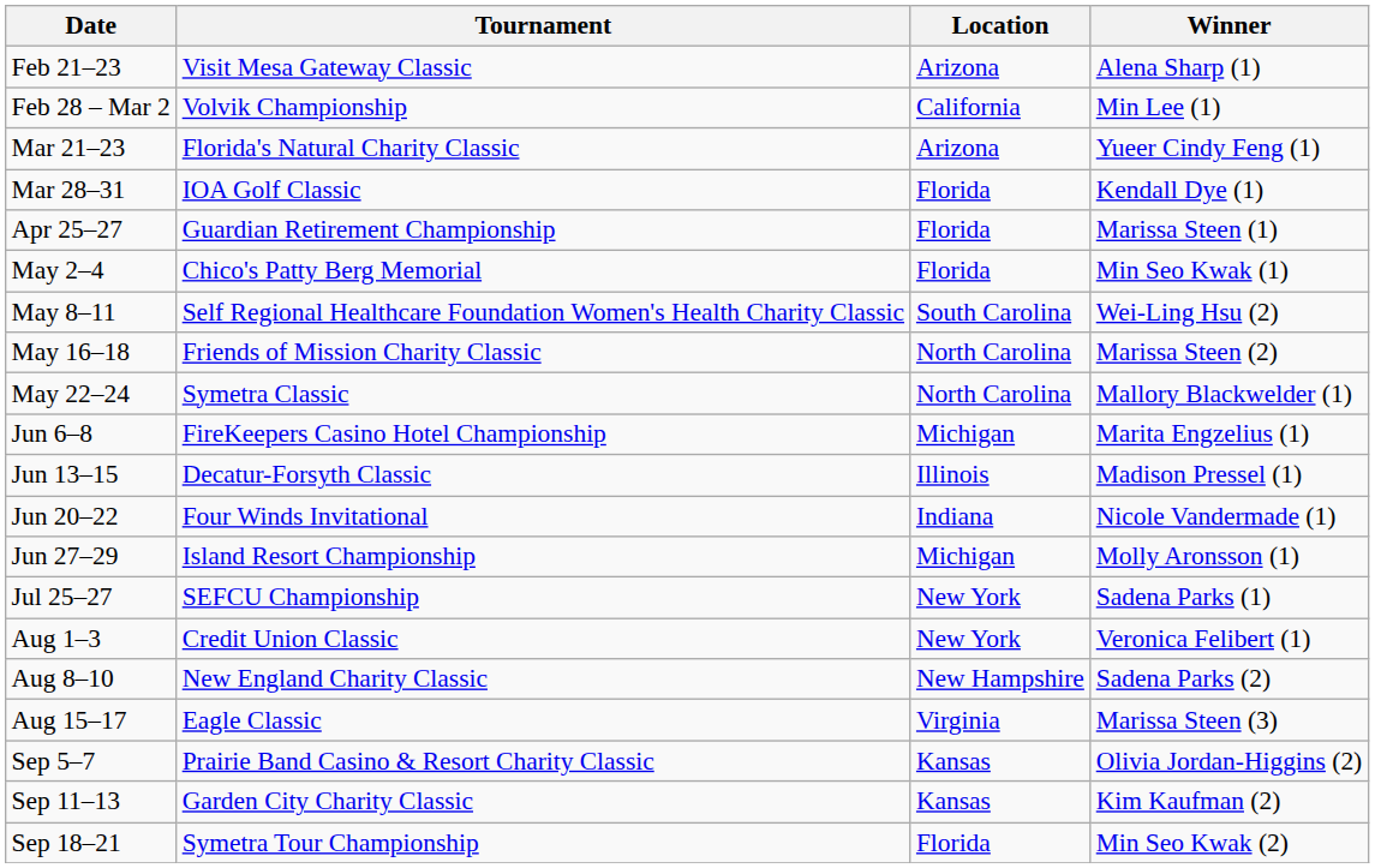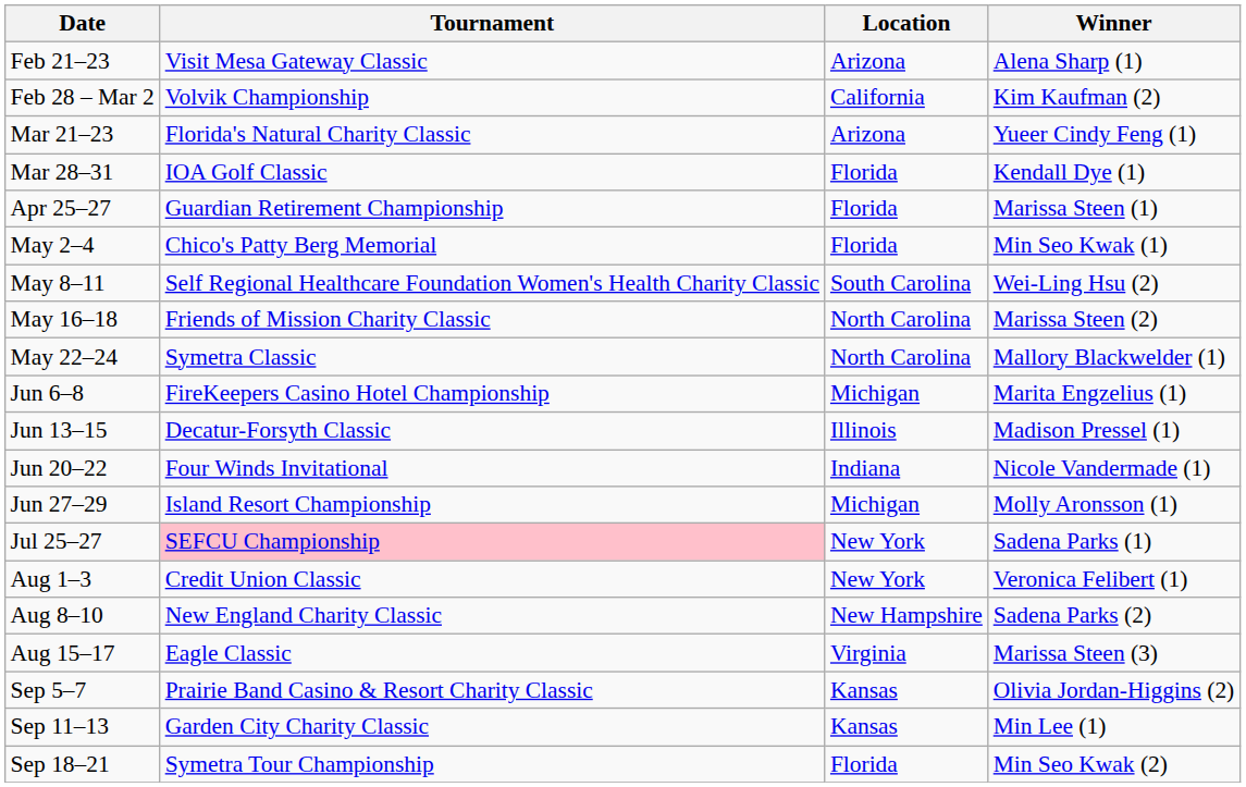Feb 28 – Mar 2 | Winner: Min Lee (1) -> Kim Kaufman (2)
Jul 25–27 | Tournament: no background -> pink background
Sep 11–13 | Winner: Kim Kaufman (2) -> Min Lee (1)
